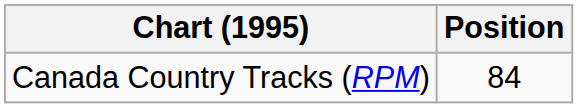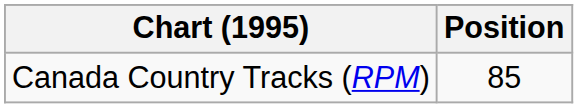Canada Country Tracks (RPM) | Position: 84 -> 85
